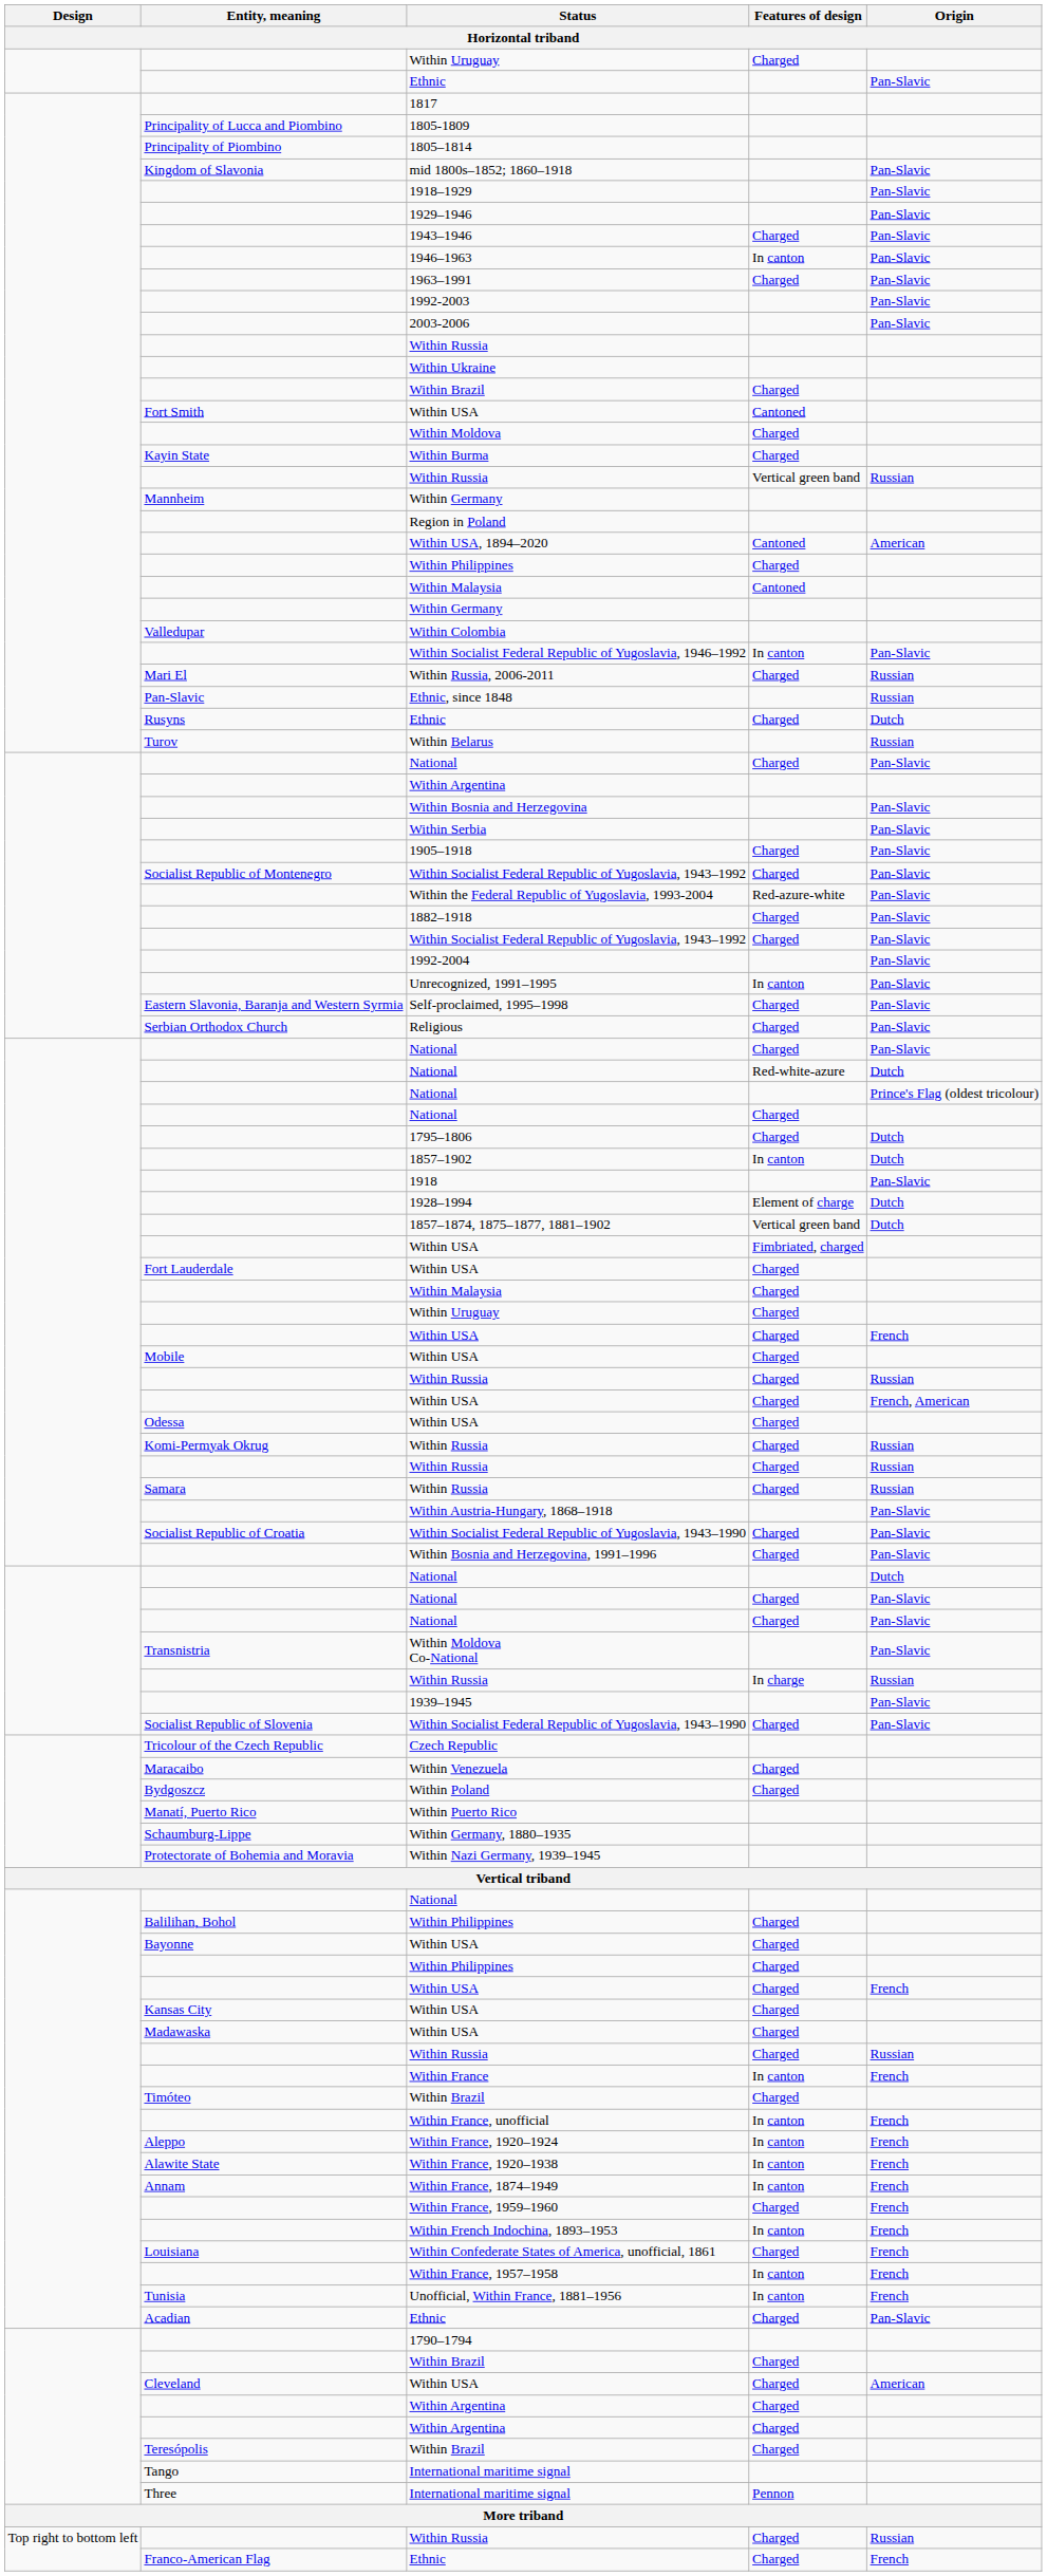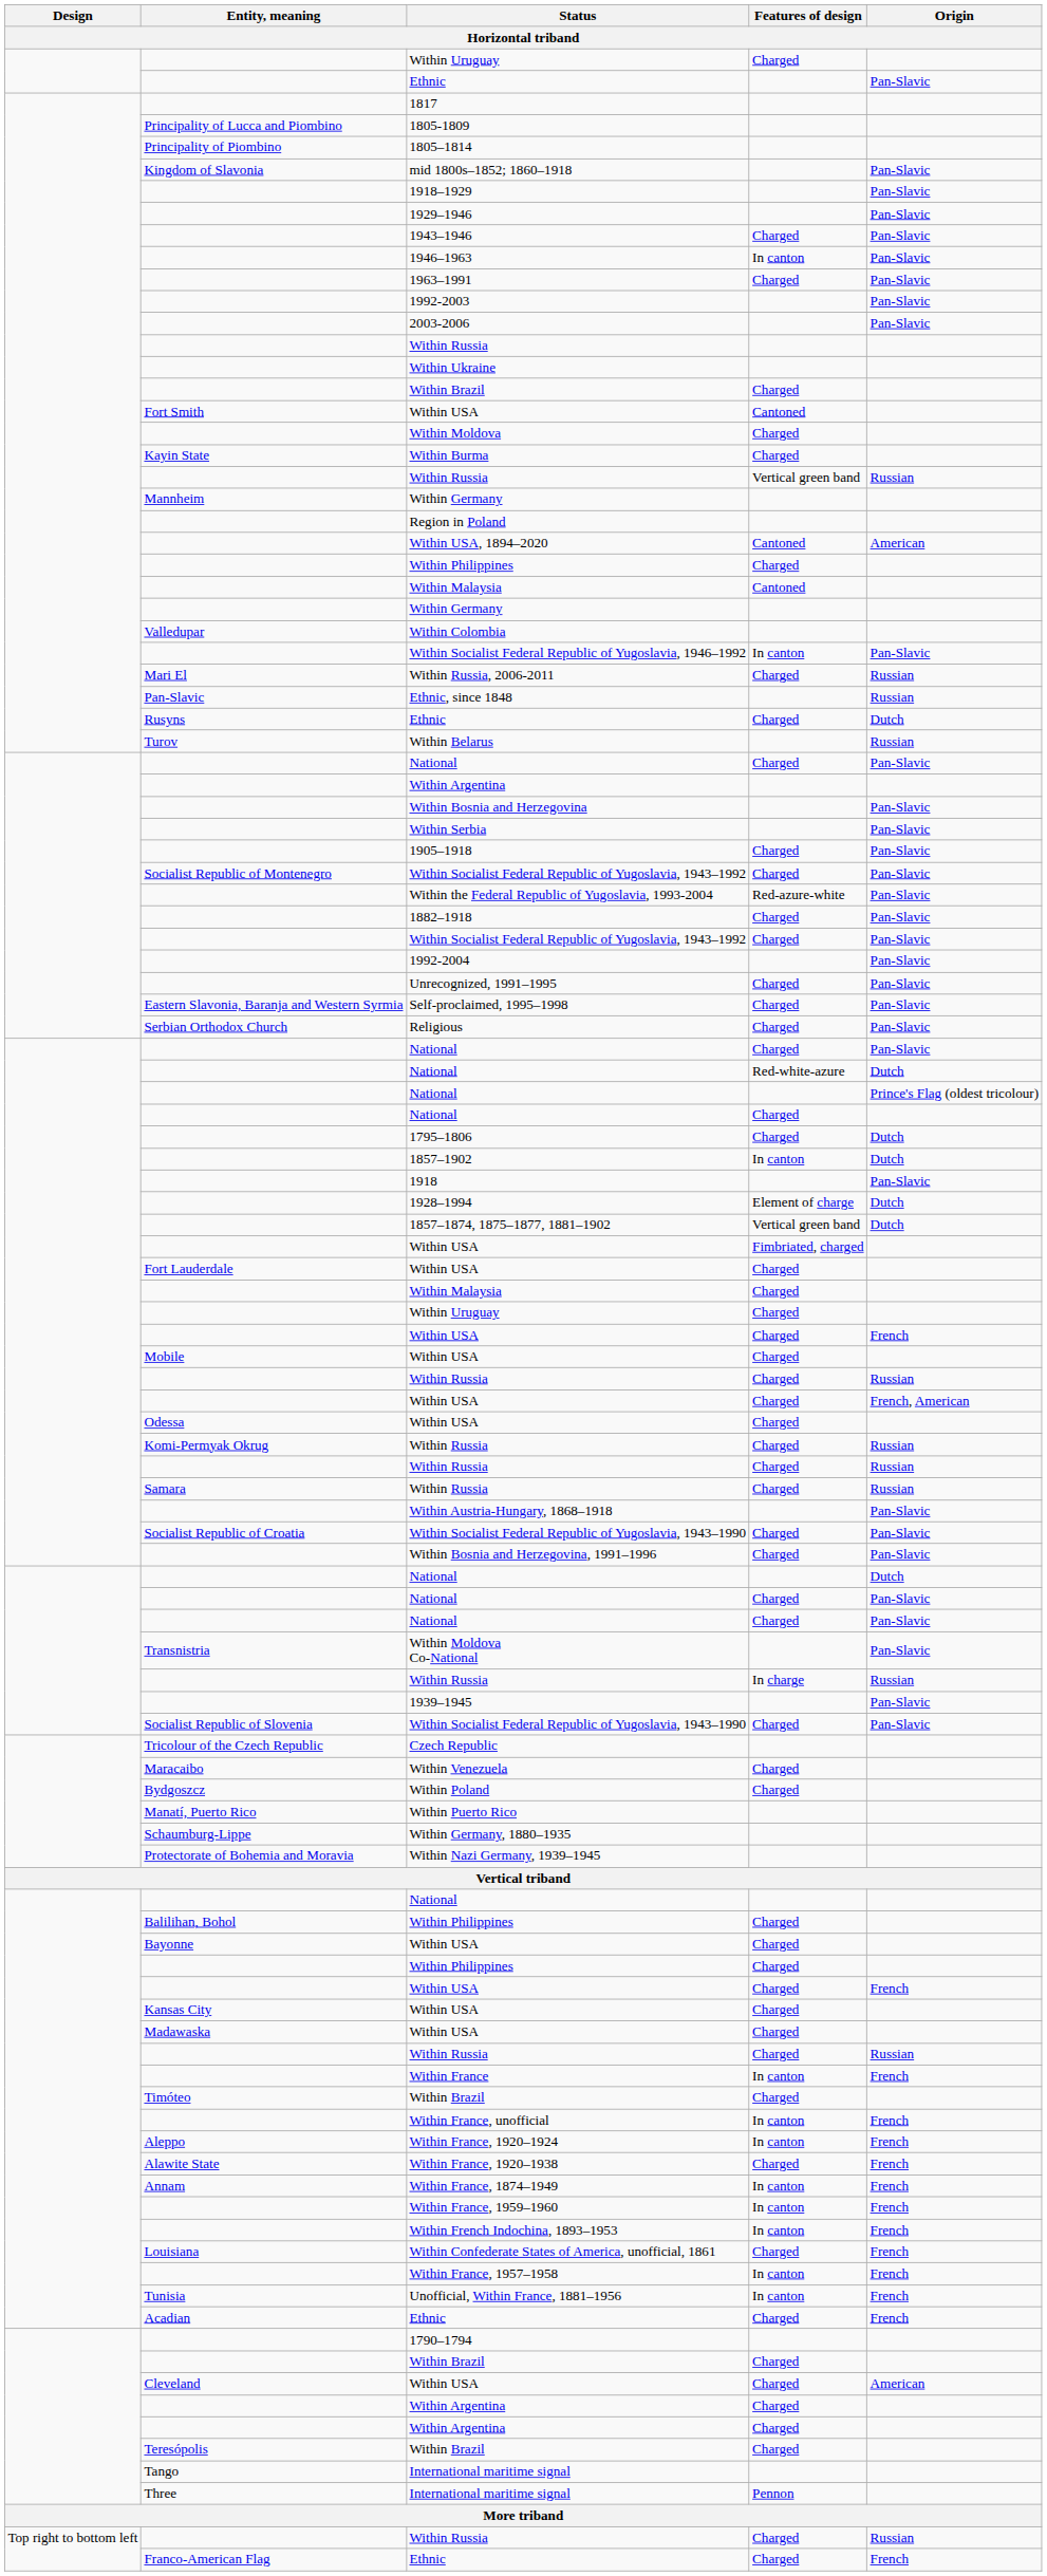Unrecognized, 1991–1995 | Features of design: In canton -> Charged
Within France, 1920–1938 | Features of design: In canton -> Charged
Within France, 1959–1960 | Features of design: Charged -> In canton
Acadian / Ethnic | Origin: Pan-Slavic -> French
